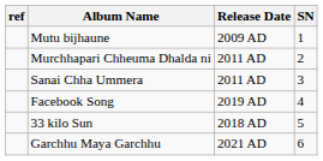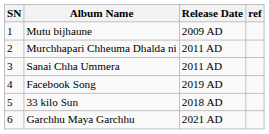columns swapped: SN <-> ref
